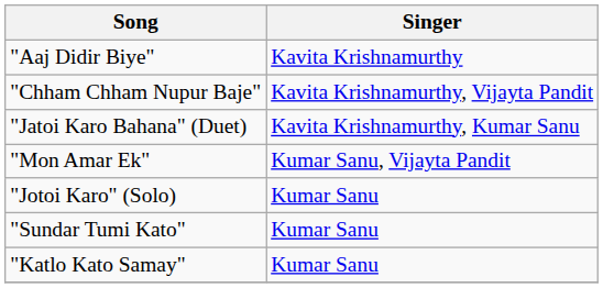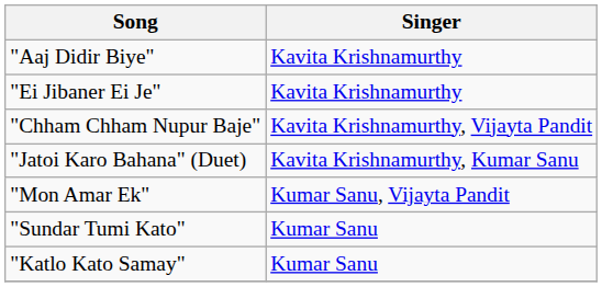+ row: "Ei Jibaner Ei Je" | Kavita Krishnamurthy
- row: "Jotoi Karo" (Solo) | Kumar Sanu
